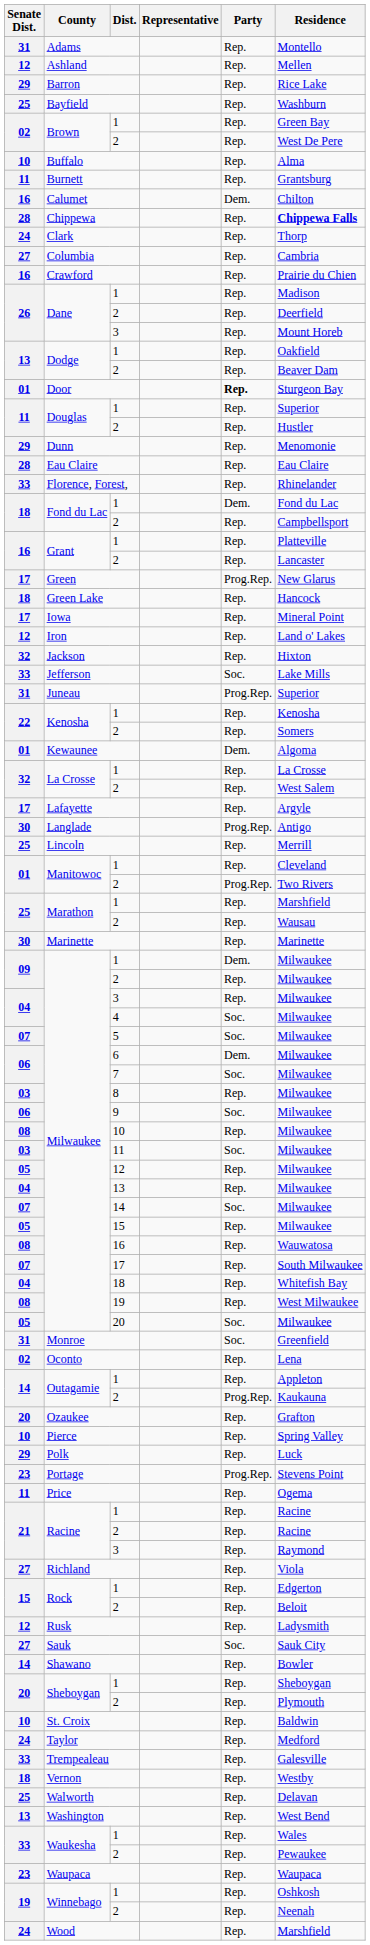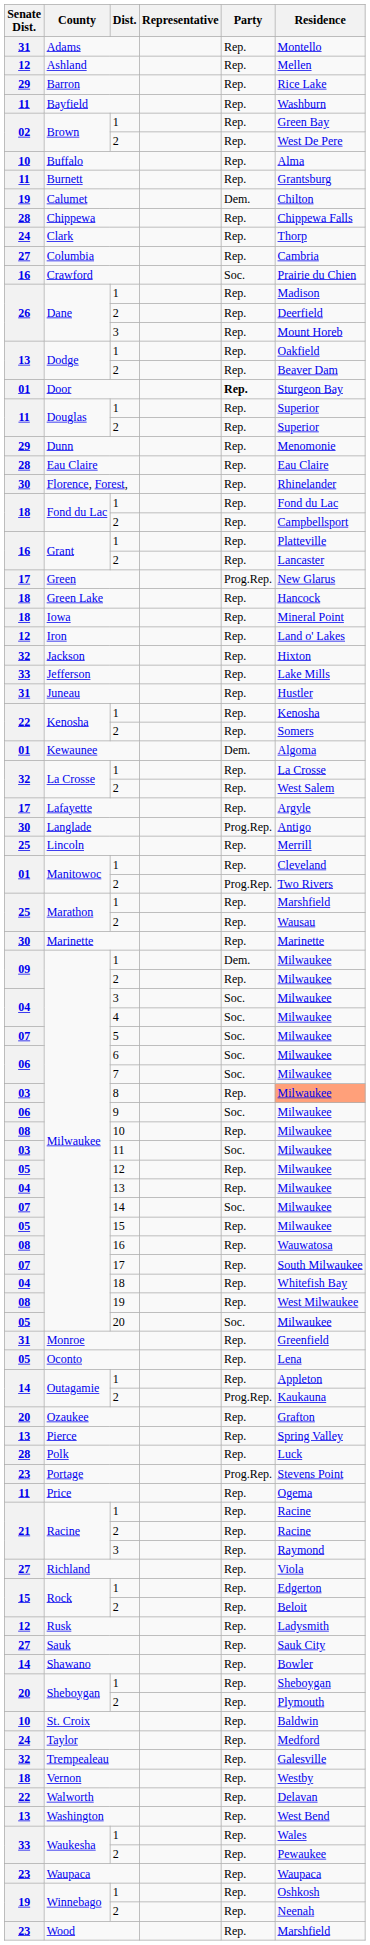Bayfield | Senate Dist.: 25 -> 11
Calumet | Senate Dist.: 16 -> 19
Chippewa | Residence: bold -> normal
Crawford | Party: Rep. -> Soc.
Douglas / 2 | Residence: Hustler -> Superior
Florence, Forest, | Senate Dist.: 33 -> 30
Fond du Lac / 1 | Party: Dem. -> Rep.
Iowa | Senate Dist.: 17 -> 18
Jefferson | Party: Soc. -> Rep.
Juneau | Party: Prog.Rep. -> Rep.
Juneau | Residence: Superior -> Hustler
Milwaukee / 3 | Party: Rep. -> Soc.
6 | Party: Dem. -> Soc.
8 | Residence: no background -> lightsalmon background
Monroe | Party: Soc. -> Rep.
Oconto | Senate Dist.: 02 -> 05
Pierce | Senate Dist.: 10 -> 13
Polk | Senate Dist.: 29 -> 28
Sauk | Party: Soc. -> Rep.
Trempealeau | Senate Dist.: 33 -> 32
Walworth | Senate Dist.: 25 -> 22
Wood | Senate Dist.: 24 -> 23
